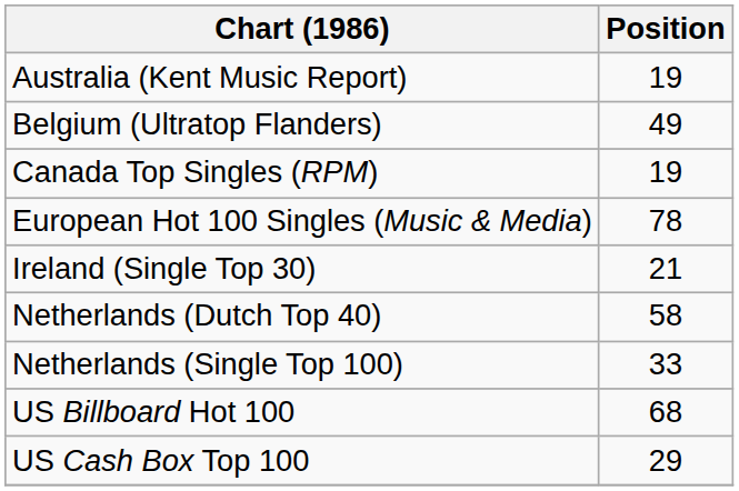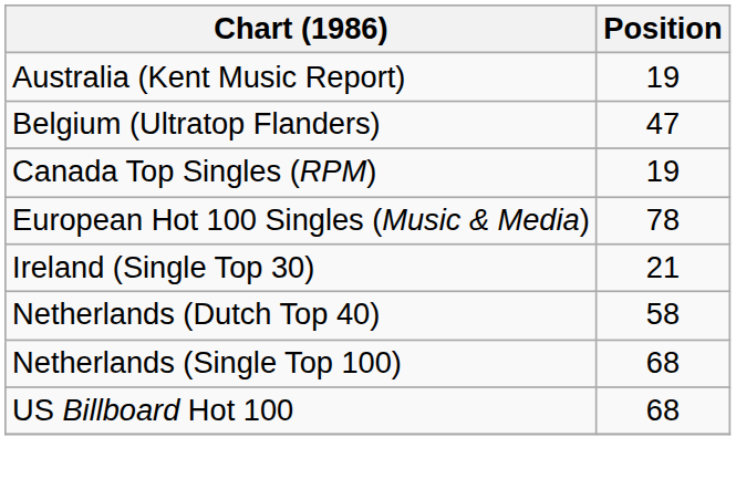Belgium (Ultratop Flanders) | Position: 49 -> 47
Netherlands (Single Top 100) | Position: 33 -> 68
- row: US Cash Box Top 100 | 29
